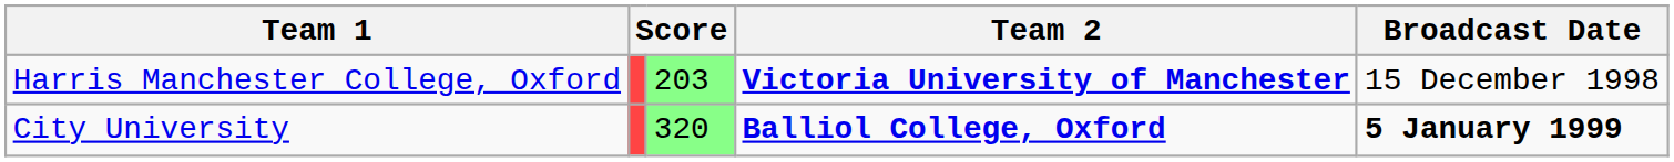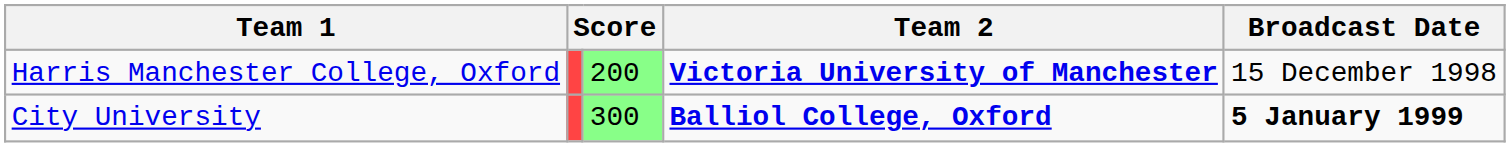Harris Manchester College, Oxford | column 3: 203 -> 200
City University | column 3: 320 -> 300
